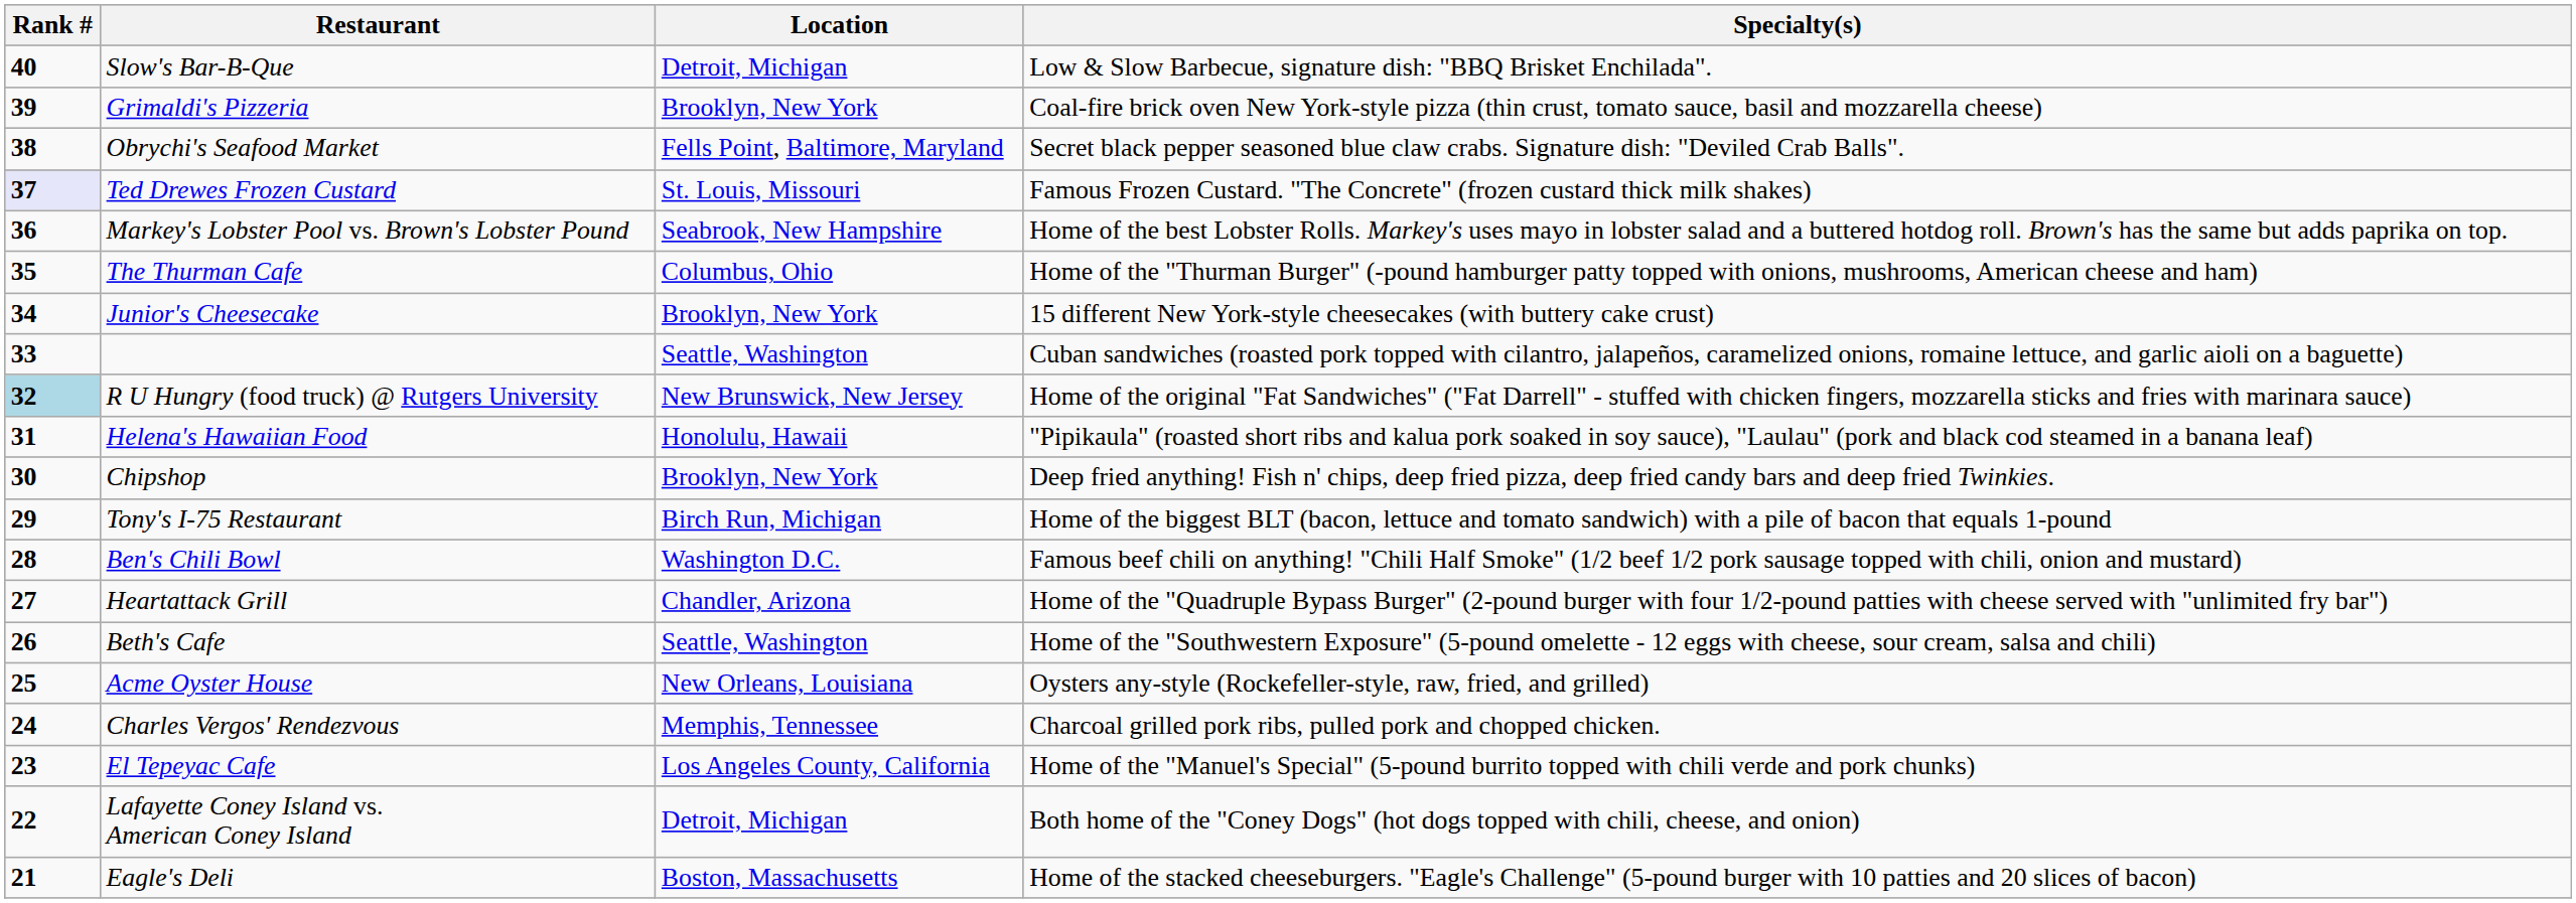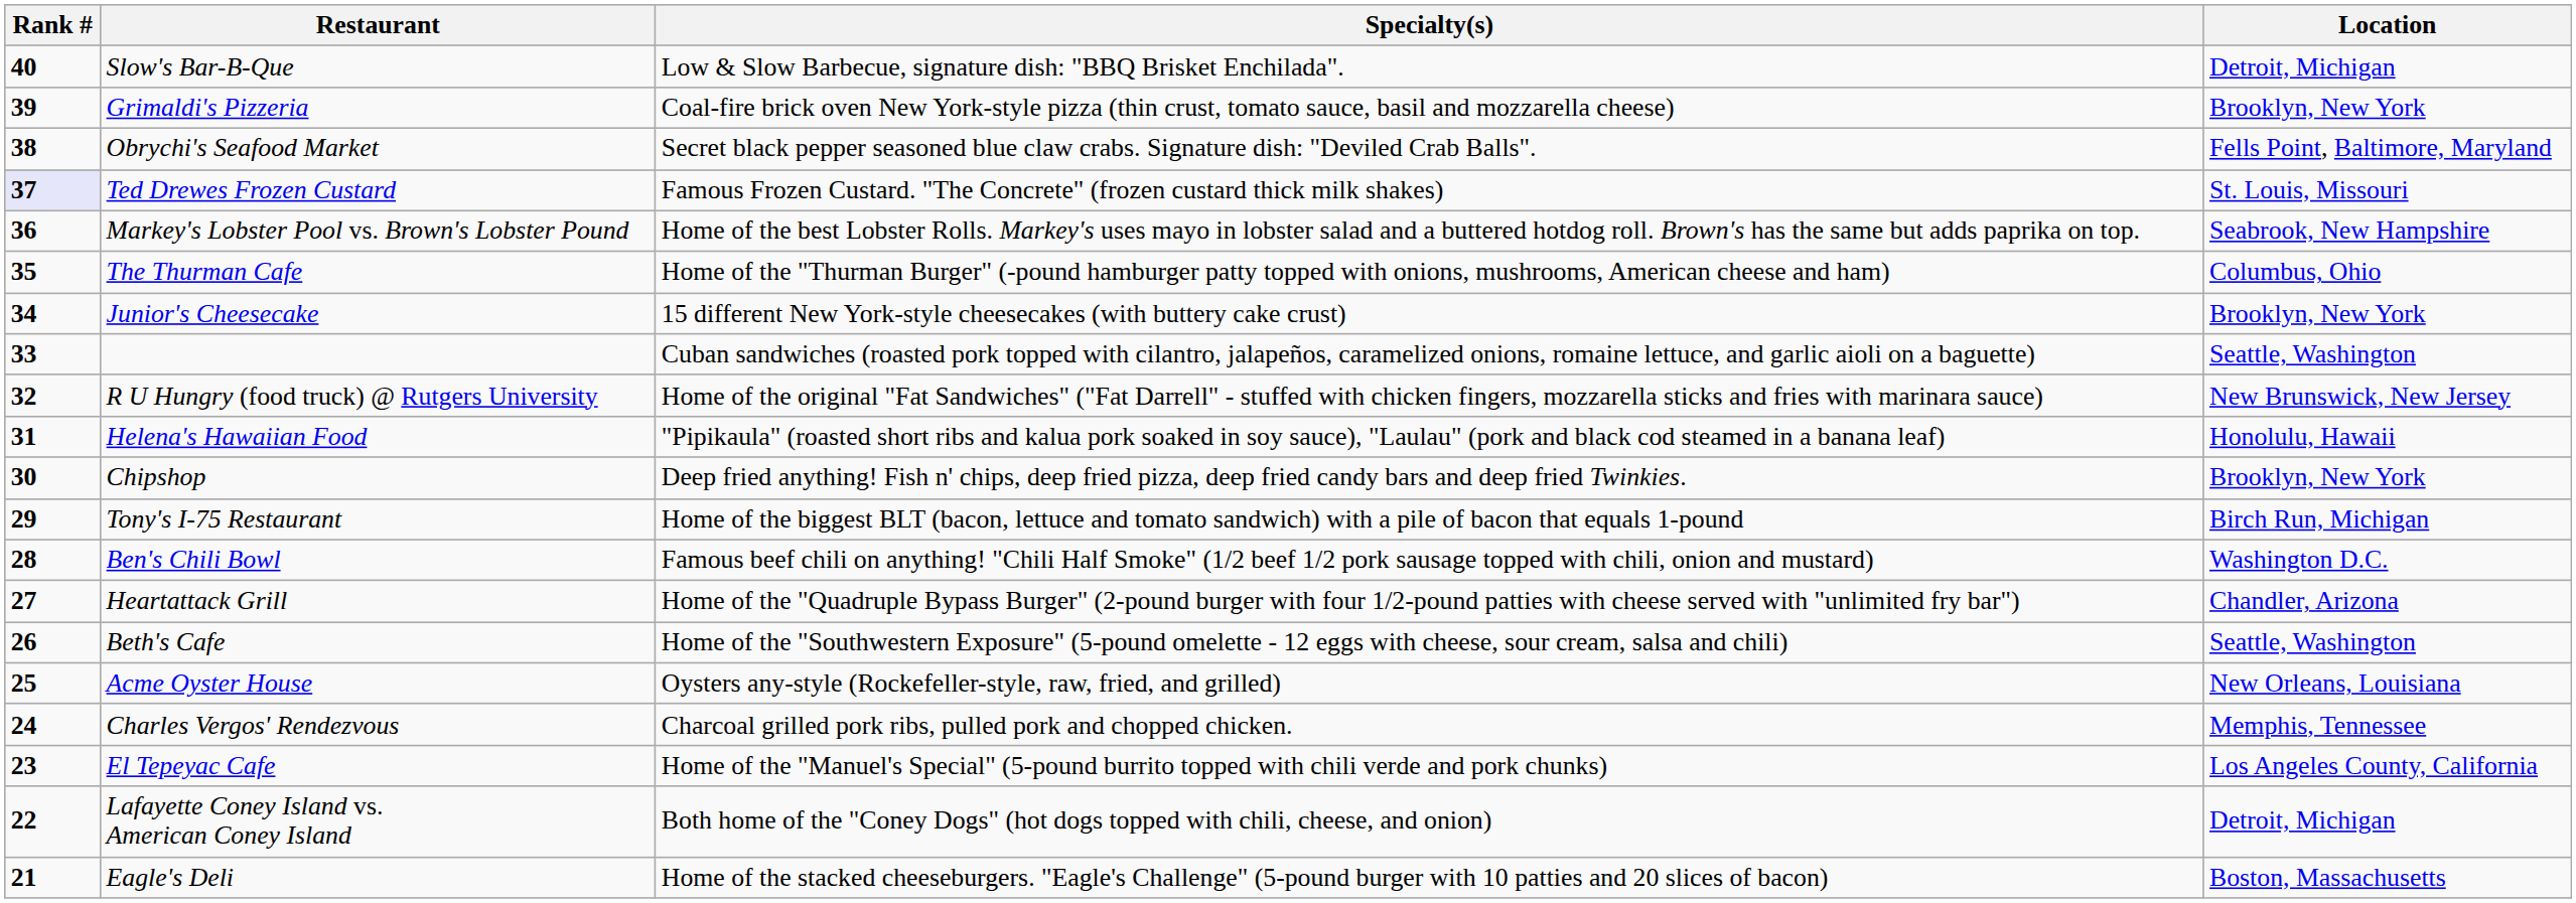columns swapped: Location <-> Specialty(s)
R U Hungry (food truck) @ Rutgers University | Rank #: lightblue background -> no background
